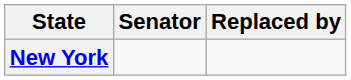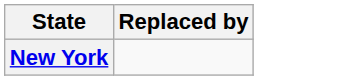- column: Senator
